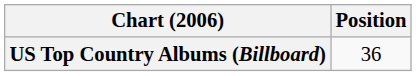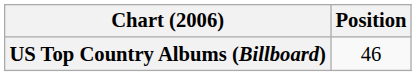US Top Country Albums (Billboard) | Position: 36 -> 46
